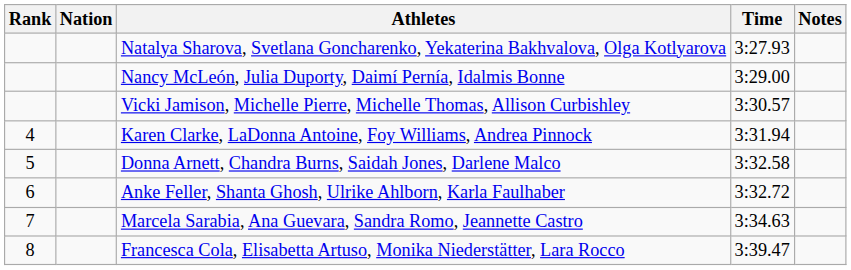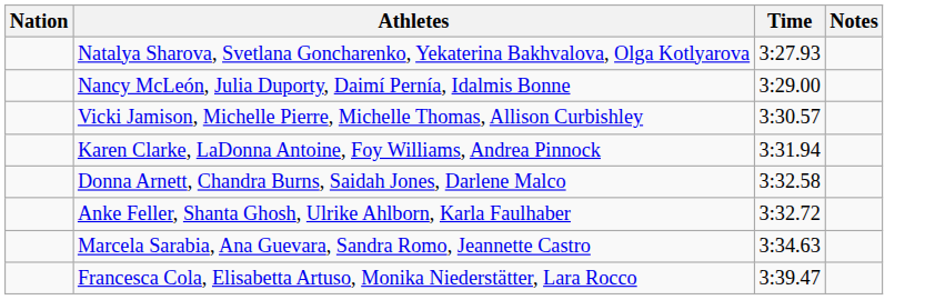- column: Rank | 4 | 5 | 6 | 7 | 8
